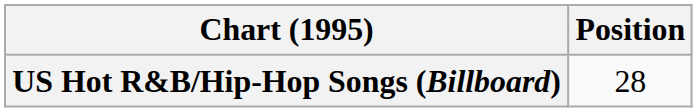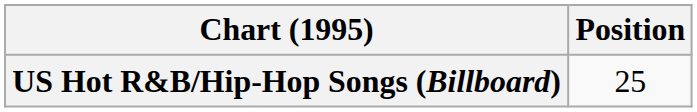US Hot R&B/Hip-Hop Songs (Billboard) | Position: 28 -> 25
